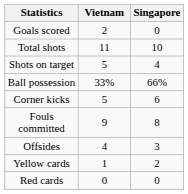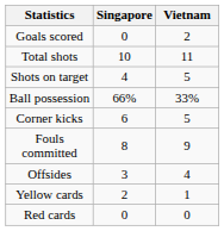columns swapped: Singapore <-> Vietnam
